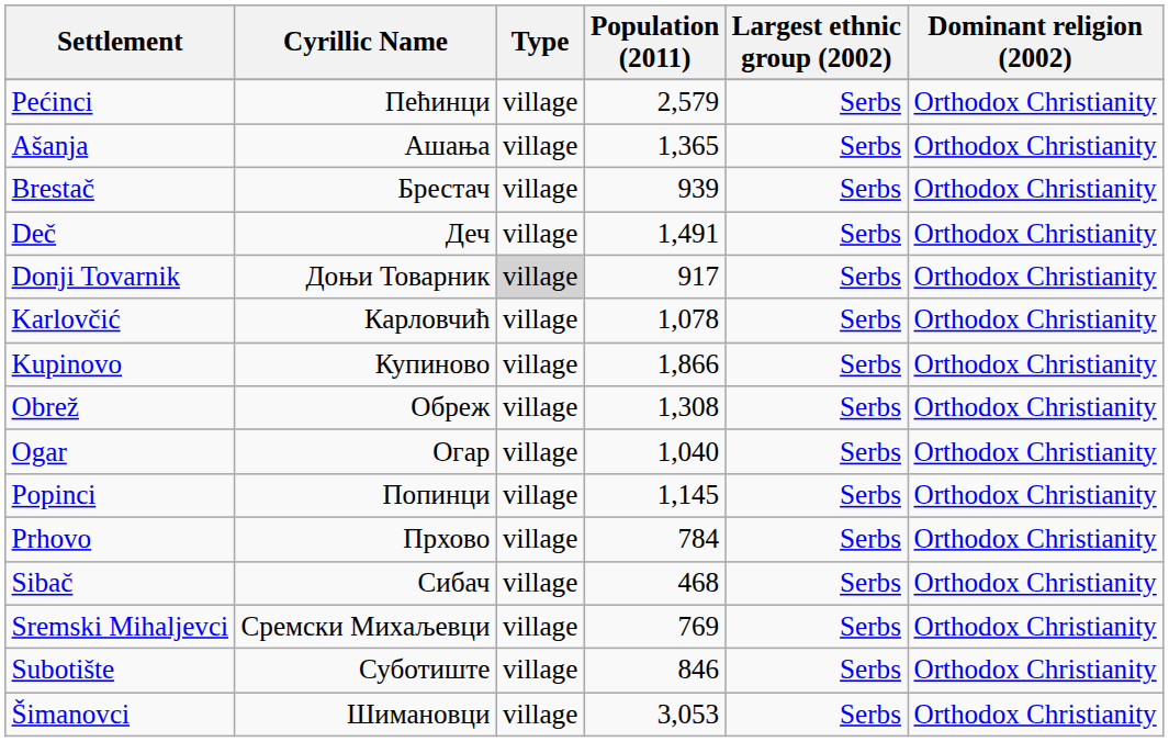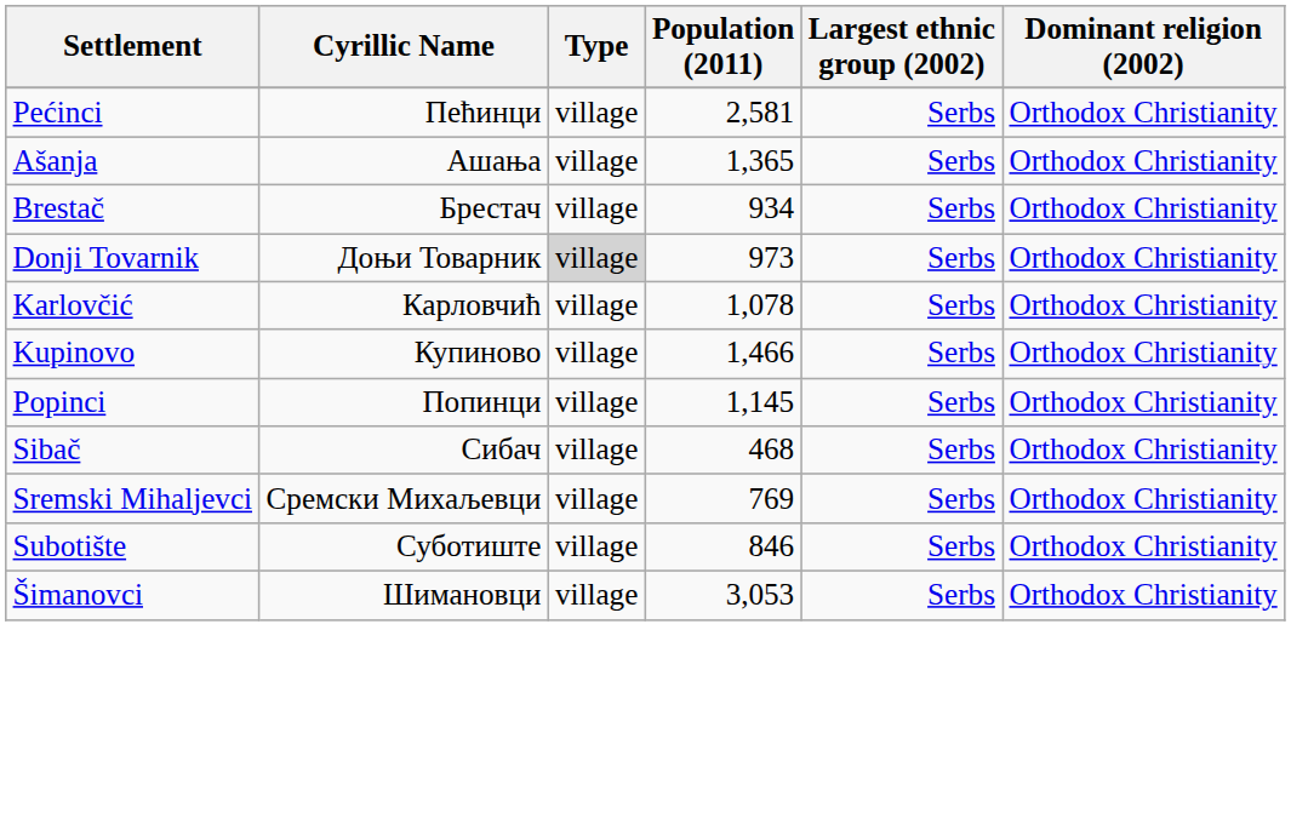Pećinci | Population (2011): 2,579 -> 2,581
Brestač | Population (2011): 939 -> 934
- row: Deč | Деч | village | 1,491 | Serbs | Orthodox Christianity
Donji Tovarnik | Population (2011): 917 -> 973
Kupinovo | Population (2011): 1,866 -> 1,466
- row: Obrež | Обреж | village | 1,308 | Serbs | Orthodox Christianity
- row: Ogar | Огар | village | 1,040 | Serbs | Orthodox Christianity
- row: Prhovo | Прхово | village | 784 | Serbs | Orthodox Christianity
